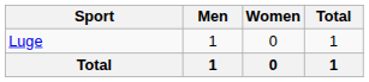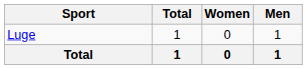columns swapped: Men <-> Total
